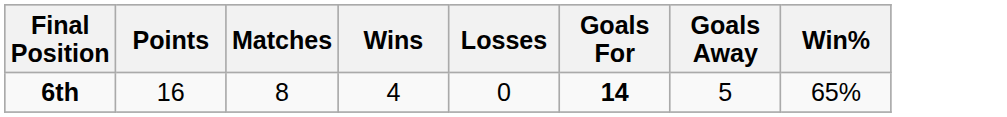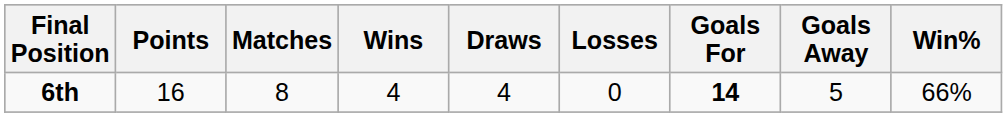+ column: Draws | 4
6th | Win%: 65% -> 66%
